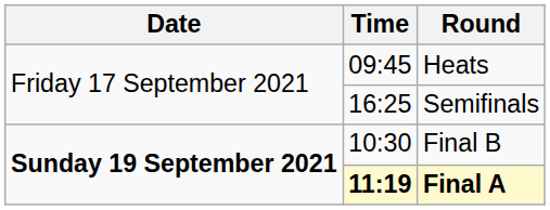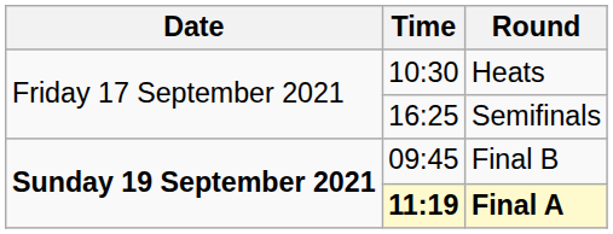Heats | Time: 09:45 -> 10:30
Final B | Time: 10:30 -> 09:45
